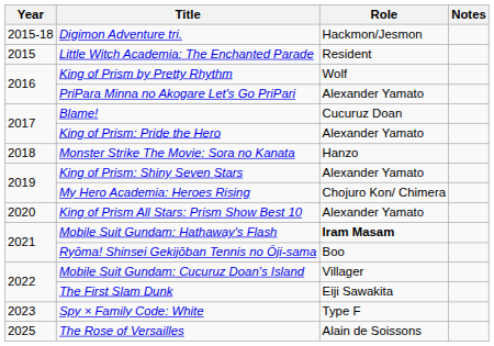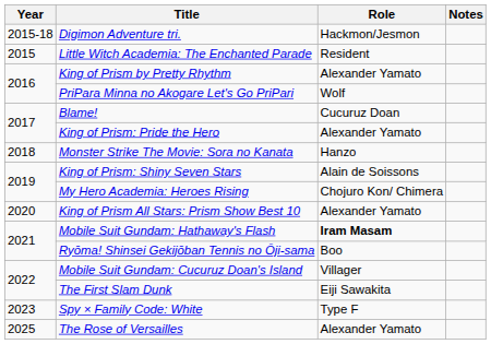King of Prism by Pretty Rhythm | Role: Wolf -> Alexander Yamato
PriPara Minna no Akogare Let's Go PriPari | Role: Alexander Yamato -> Wolf
King of Prism: Shiny Seven Stars | Role: Alexander Yamato -> Alain de Soissons
The Rose of Versailles | Role: Alain de Soissons -> Alexander Yamato
